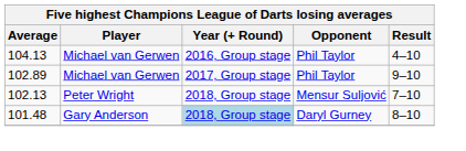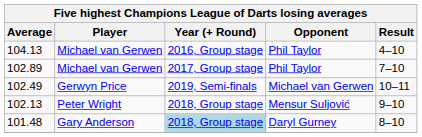102.89 | Result: 9–10 -> 7–10
+ row: 102.49 | Gerwyn Price | 2019, Semi-finals | Michael van Gerwen | 10–11
102.13 | Result: 7–10 -> 9–10
